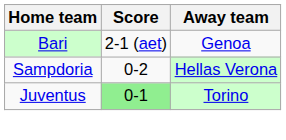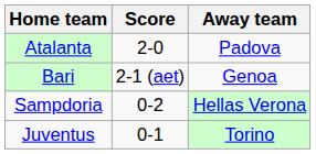+ row: Atalanta | 2-0 | Padova
Juventus | Score: lightgreen background -> no background
